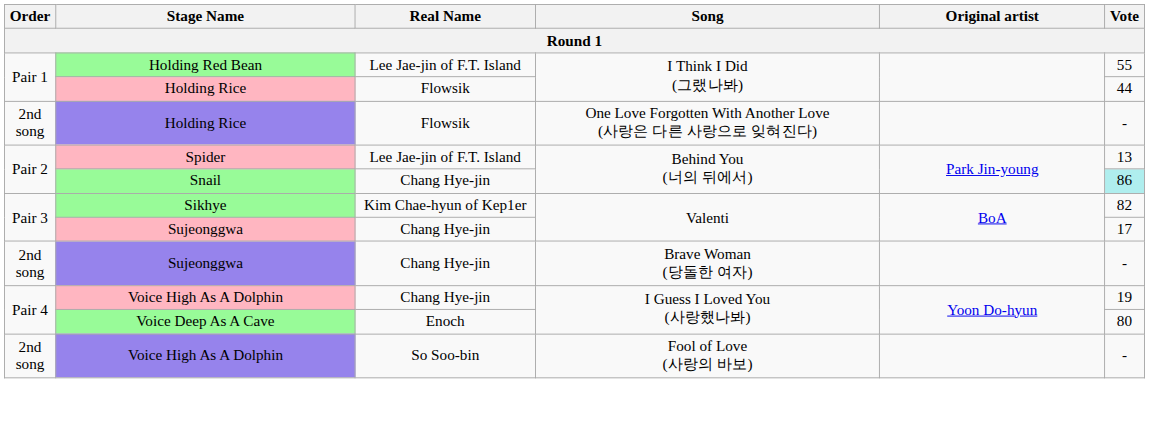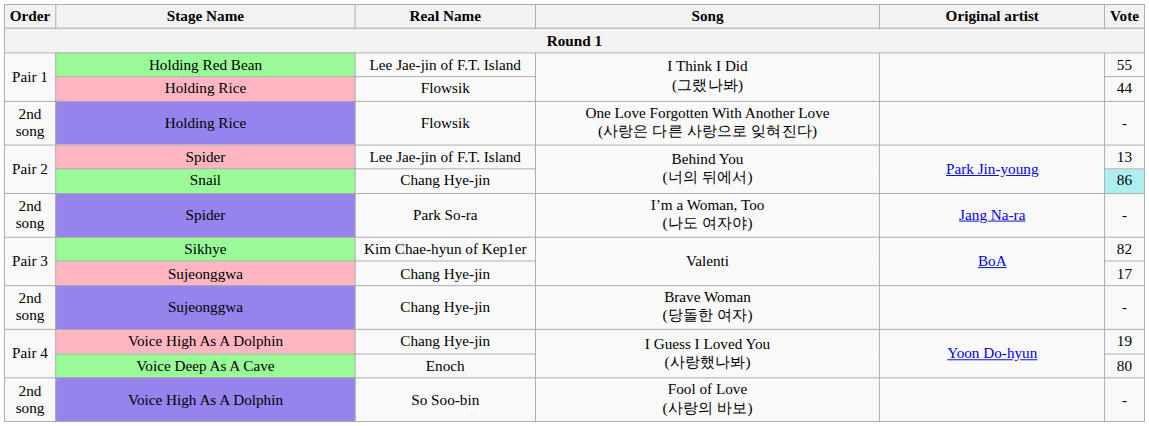+ row: 2nd song | Spider | Park So-ra | I’m a Woman, Too (나도 여자야) | Jang Na-ra | -
